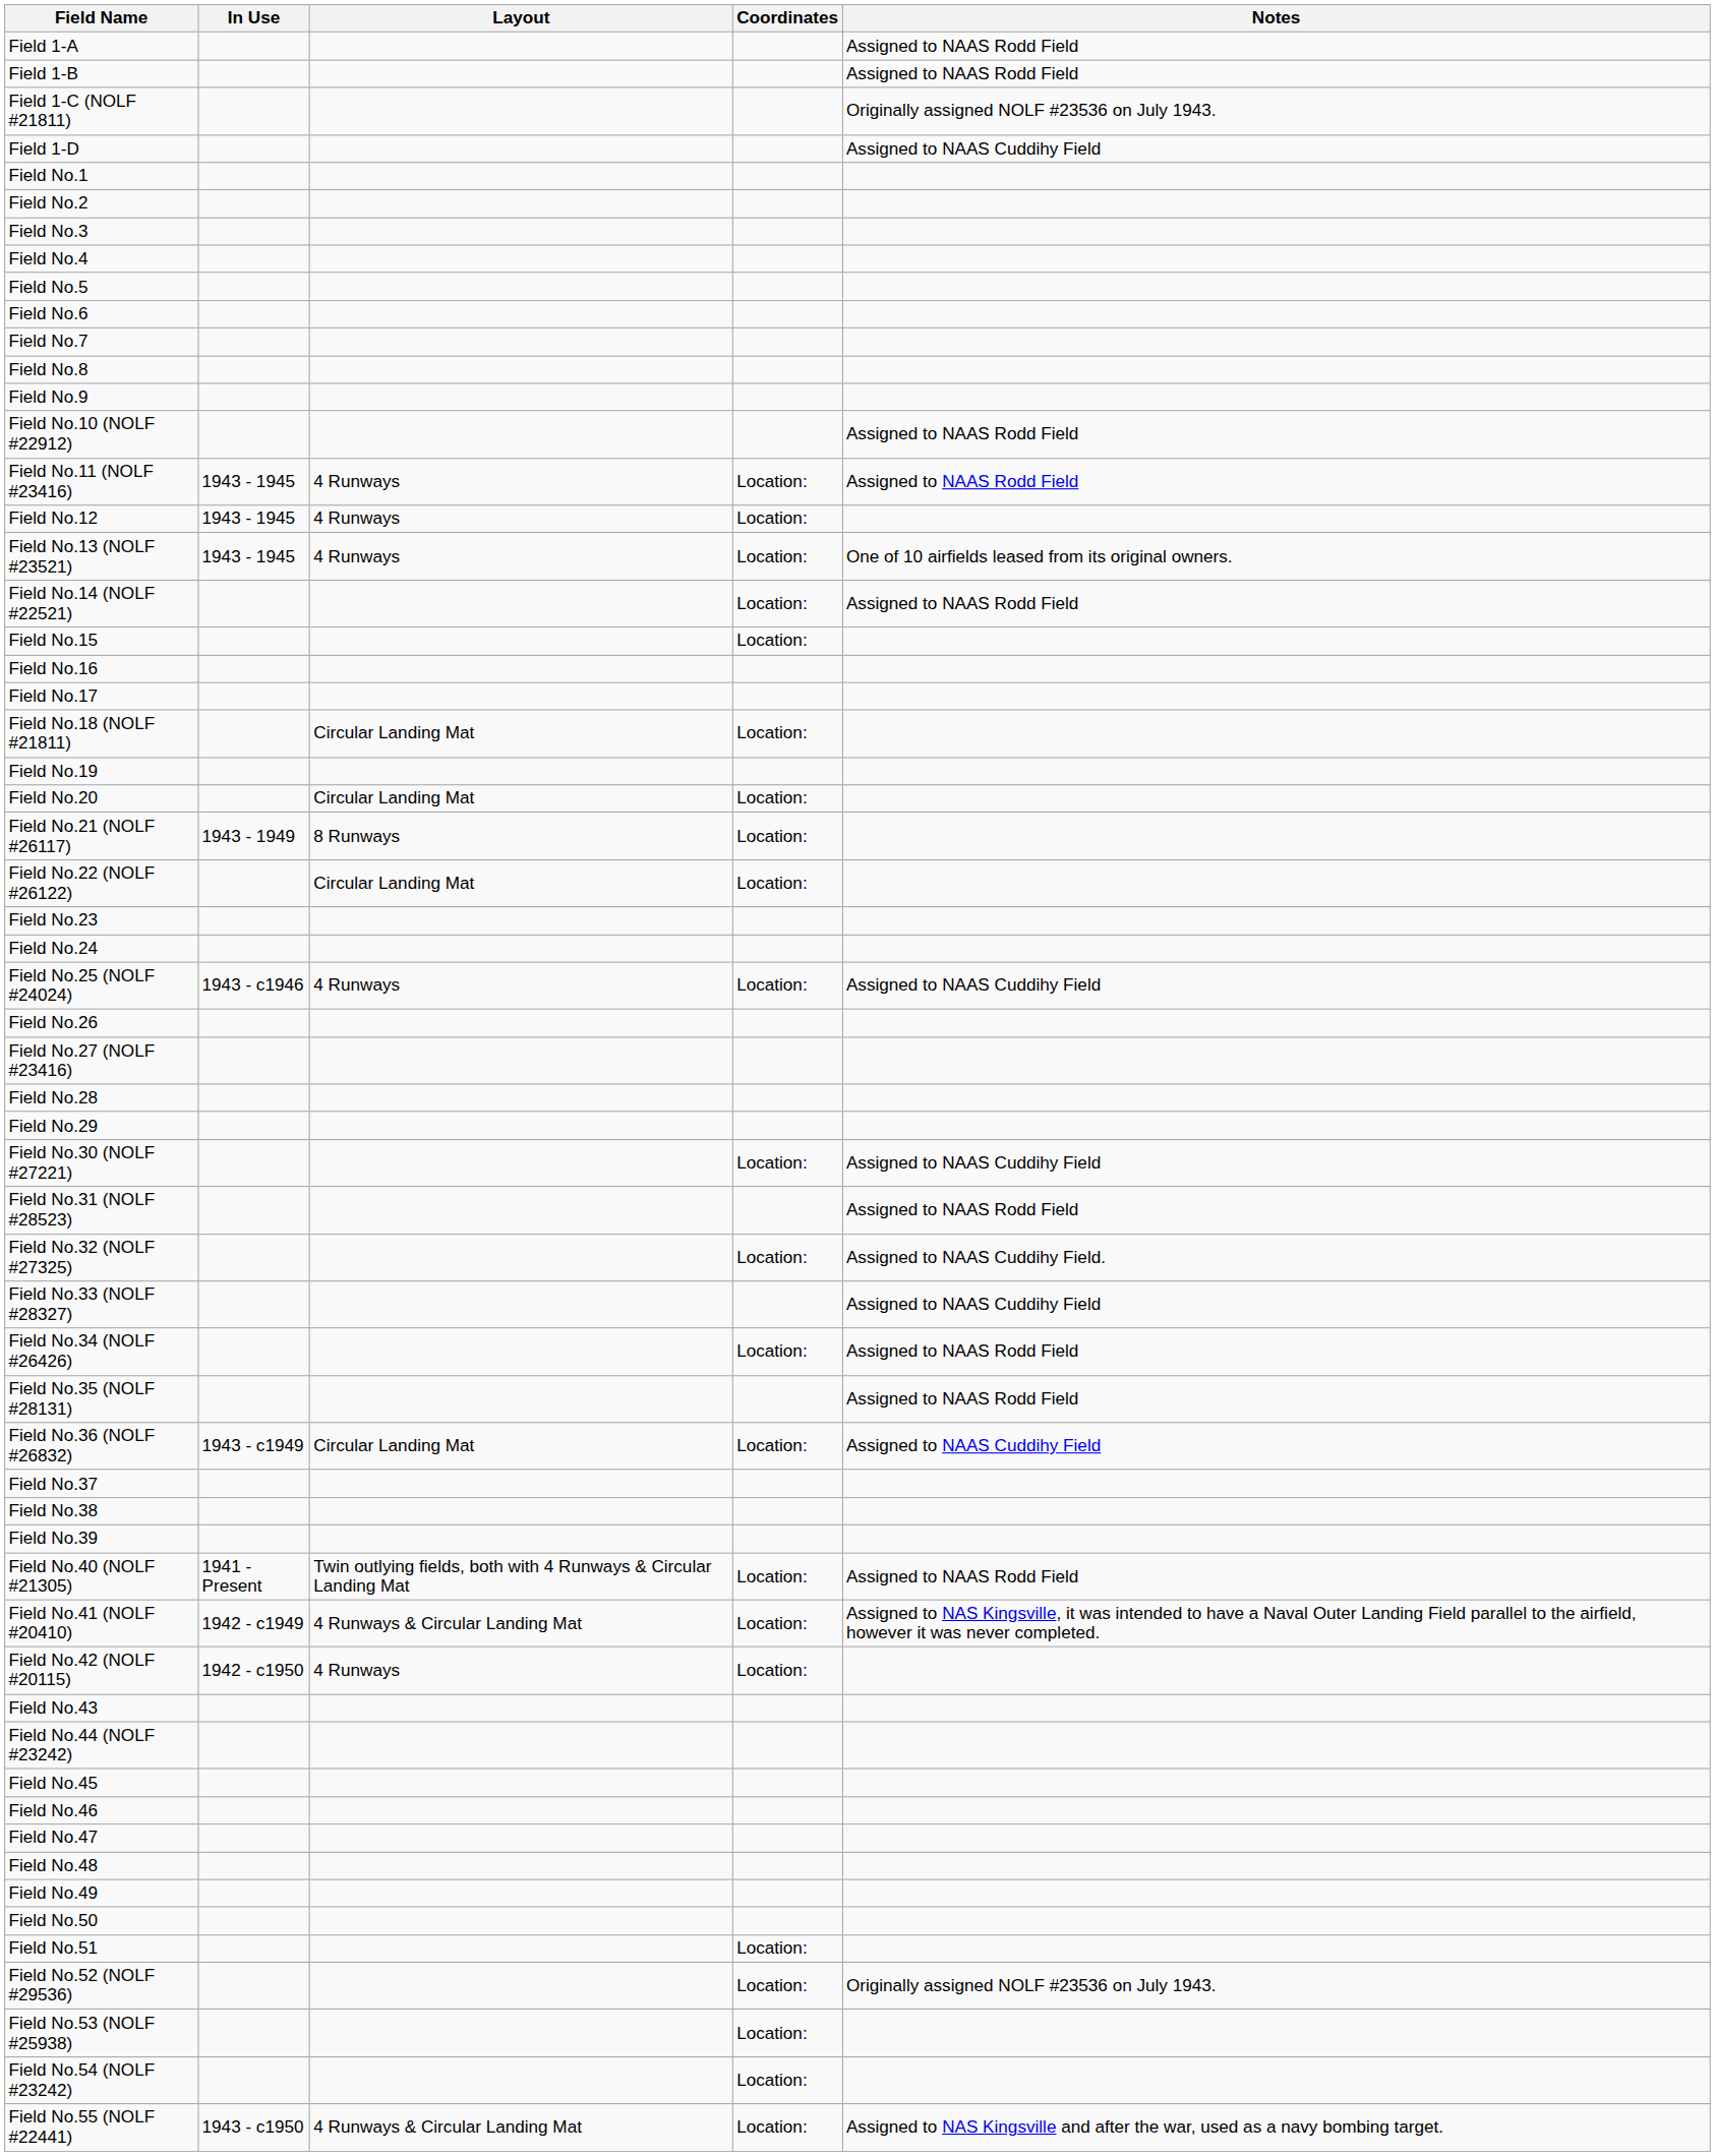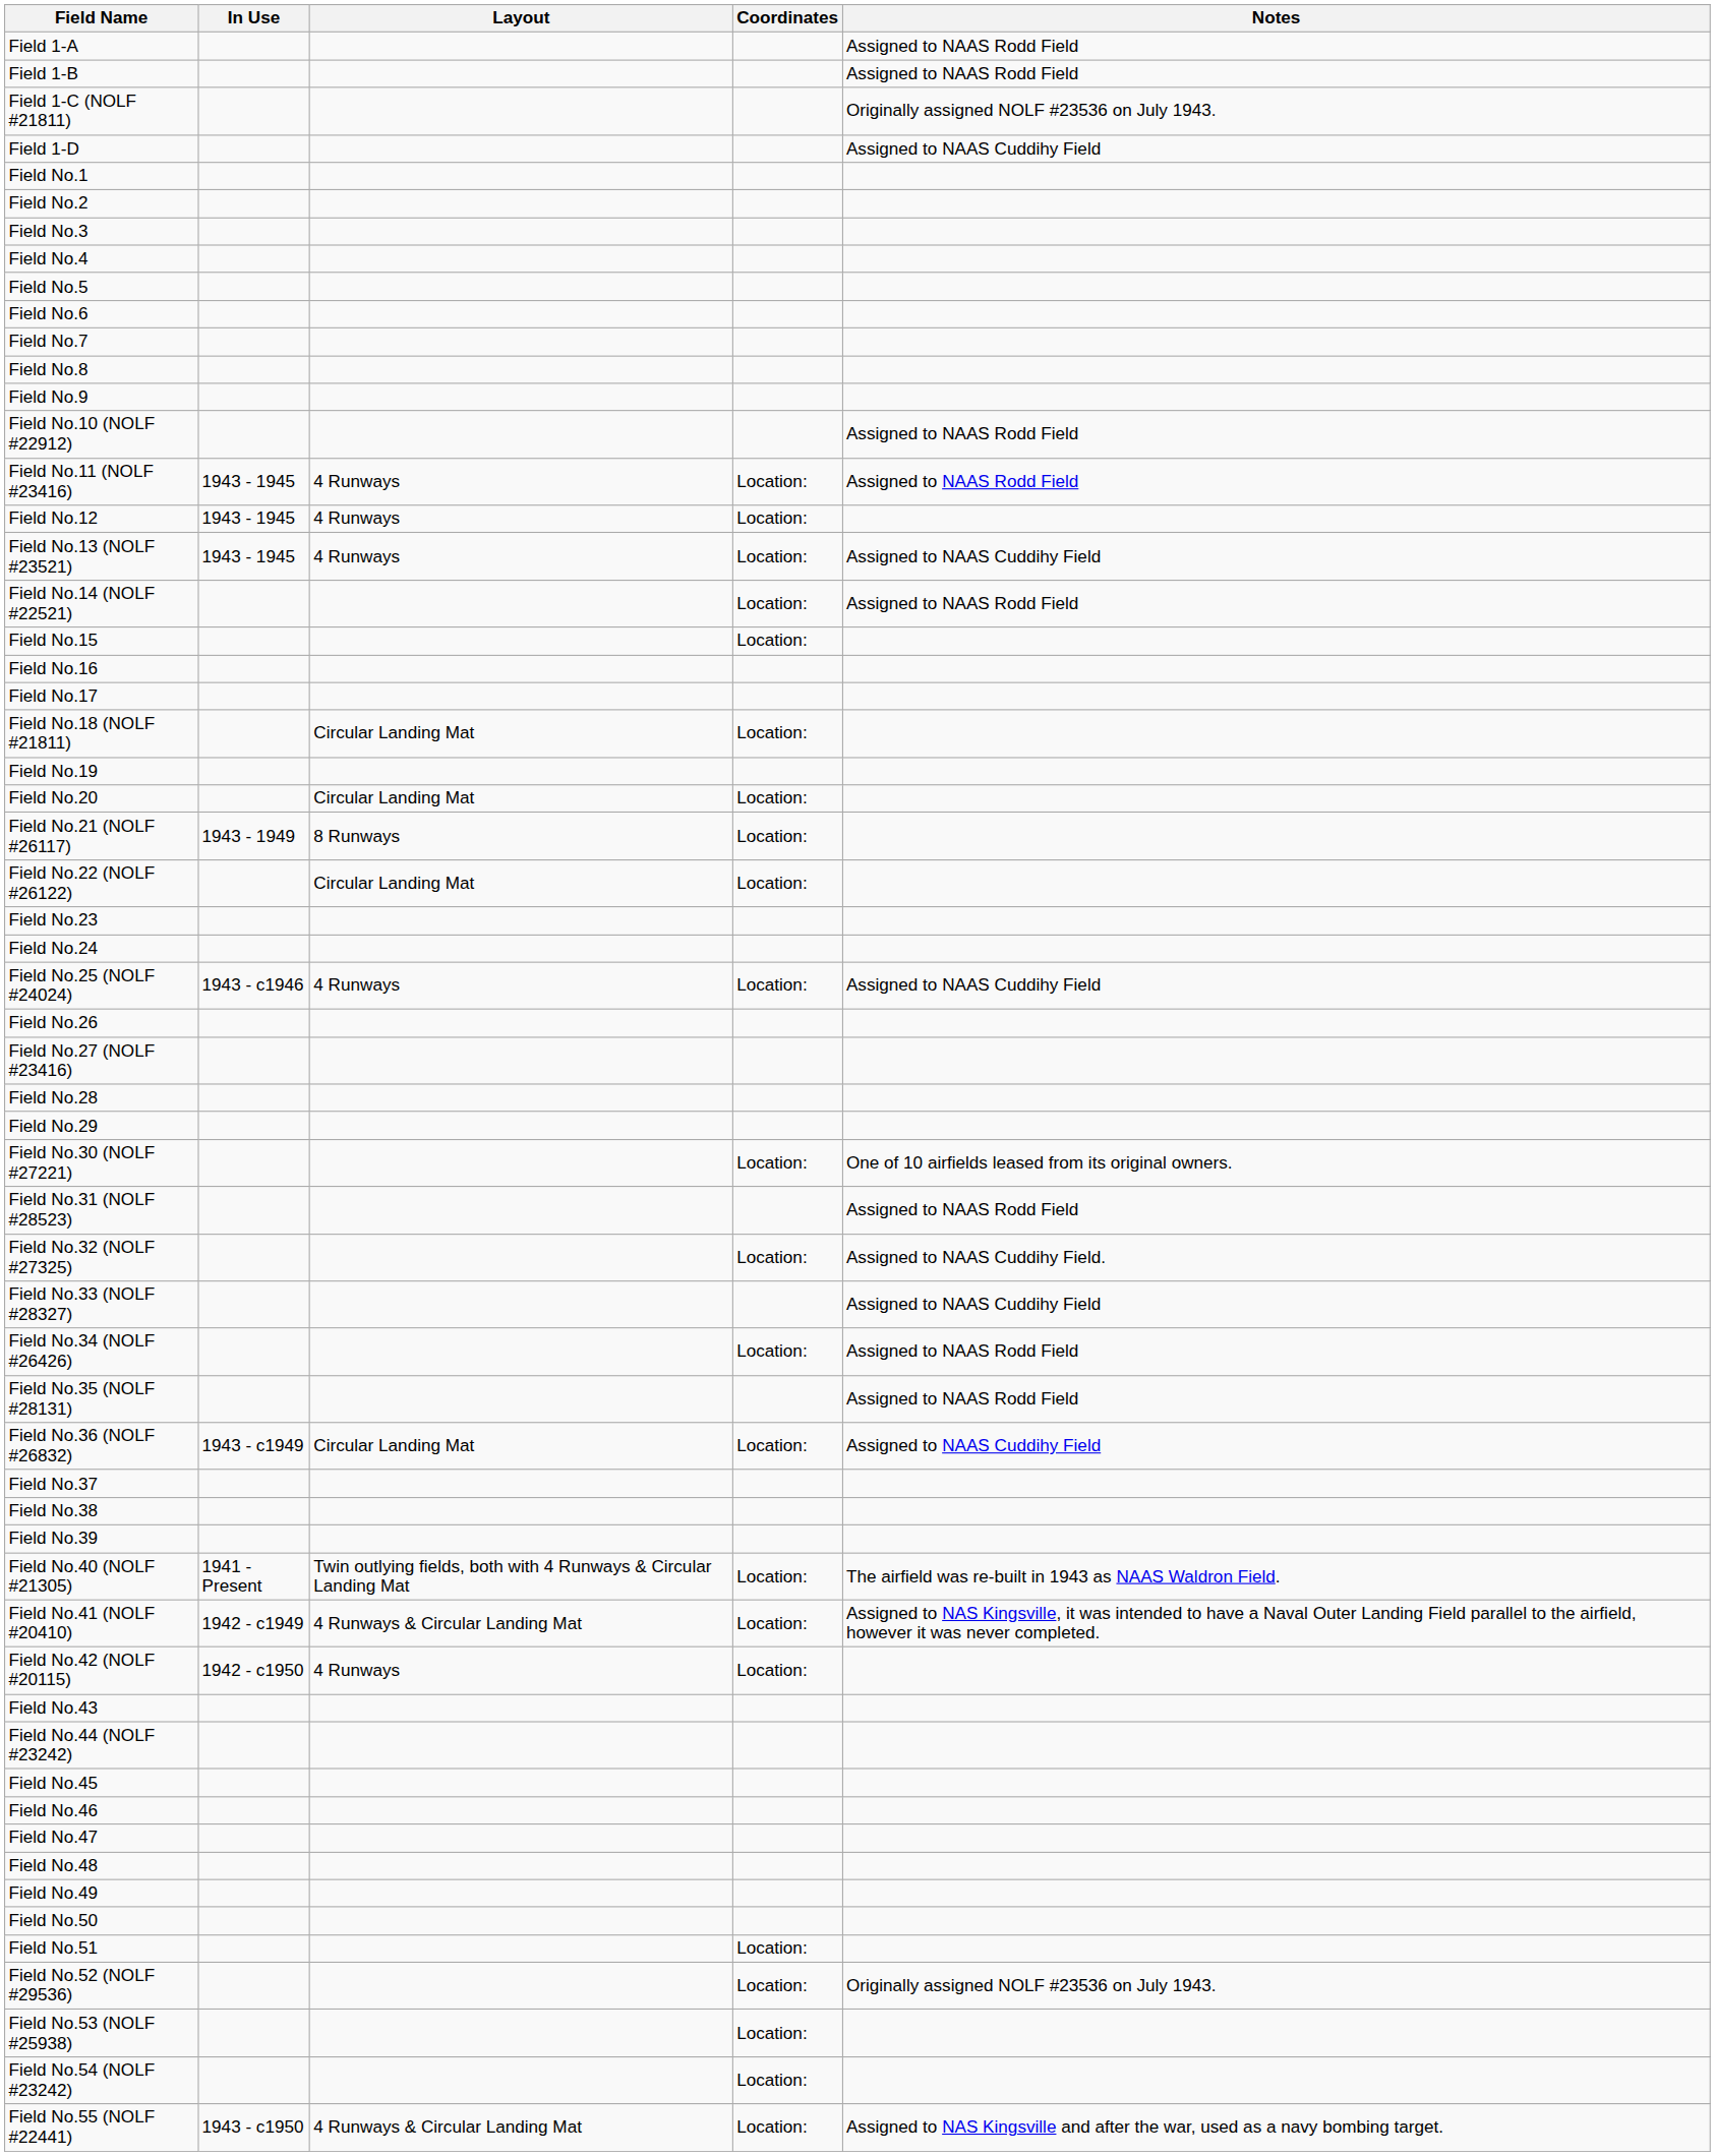Field No.13 (NOLF #23521) | Notes: One of 10 airfields leased from its original owners. -> Assigned to NAAS Cuddihy Field
Field No.30 (NOLF #27221) | Notes: Assigned to NAAS Cuddihy Field -> One of 10 airfields leased from its original owners.
Field No.40 (NOLF #21305) | Notes: Assigned to NAAS Rodd Field -> The airfield was re-built in 1943 as NAAS Waldron Field.
